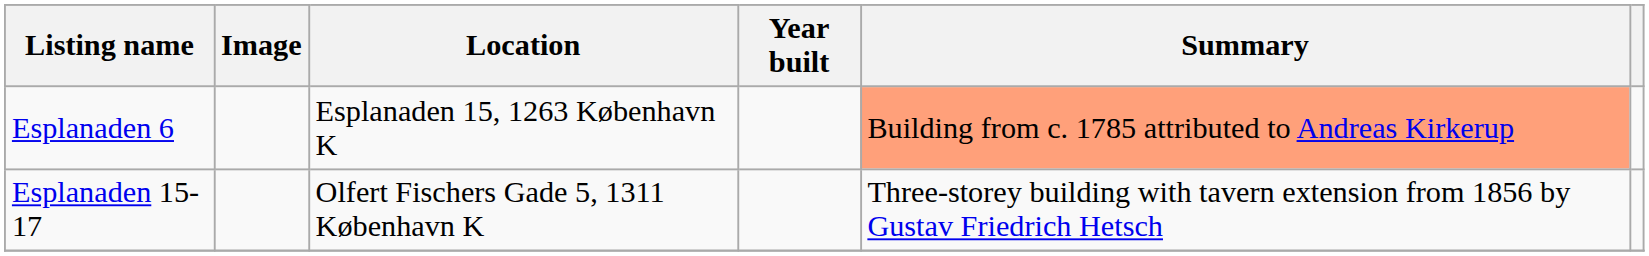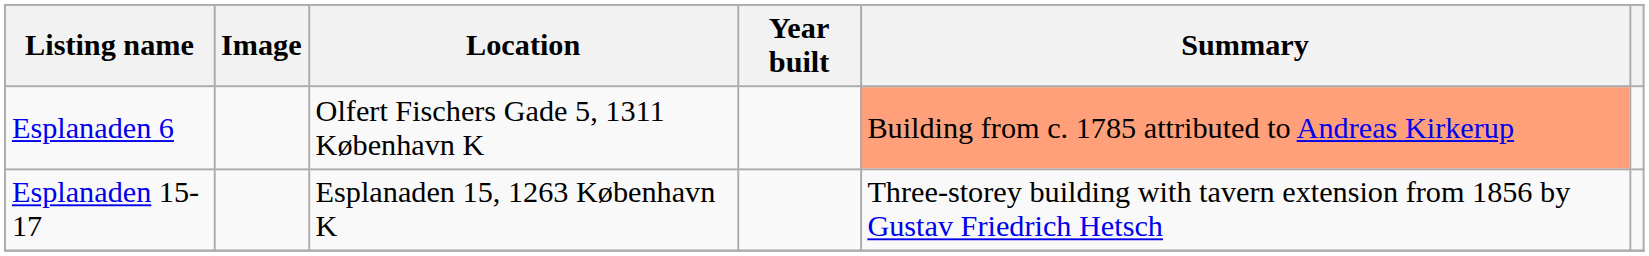Esplanaden 6 | Location: Esplanaden 15, 1263 København K -> Olfert Fischers Gade 5, 1311 København K
Esplanaden 15-17 | Location: Olfert Fischers Gade 5, 1311 København K -> Esplanaden 15, 1263 København K
